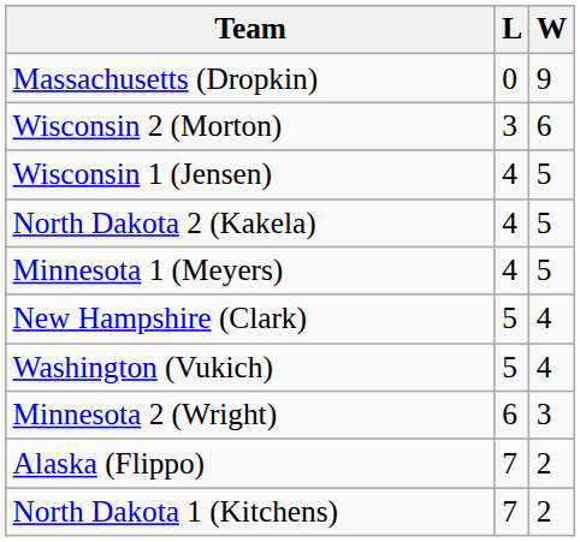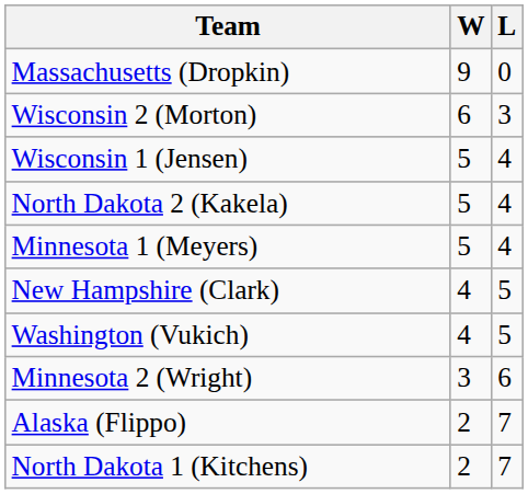columns swapped: W <-> L
